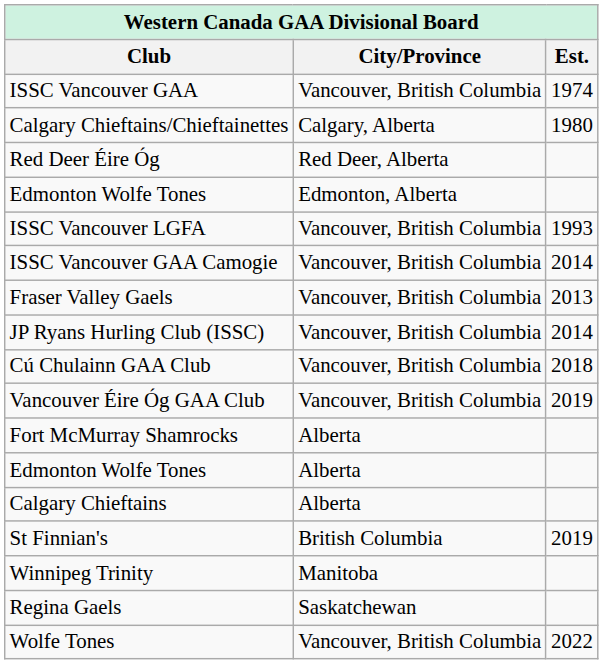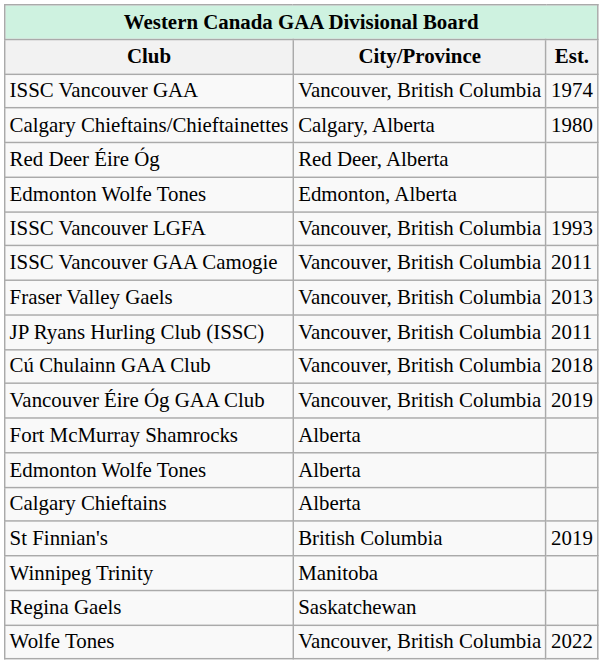ISSC Vancouver GAA Camogie | Est.: 2014 -> 2011
JP Ryans Hurling Club (ISSC) | Est.: 2014 -> 2011
